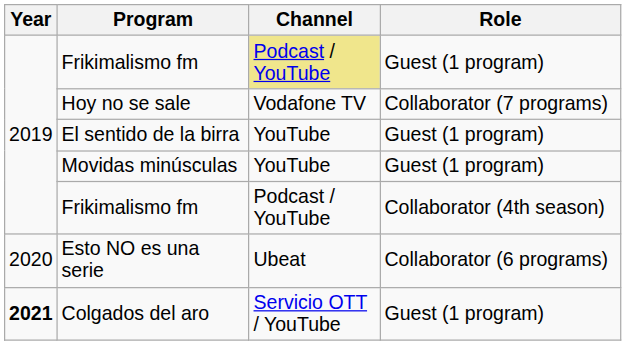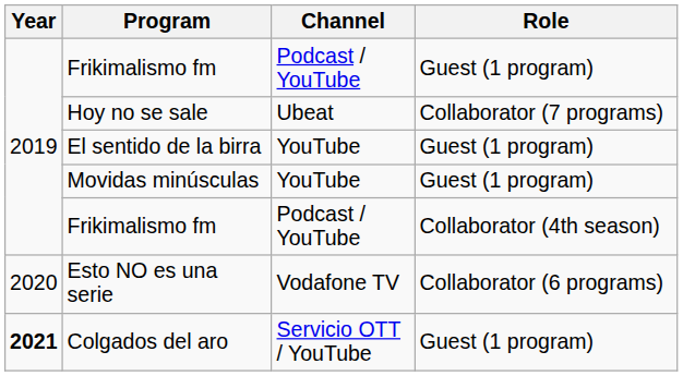Frikimalismo fm / Guest (1 program) | Channel: khaki background -> no background
Hoy no se sale | Channel: Vodafone TV -> Ubeat
Esto NO es una serie | Channel: Ubeat -> Vodafone TV
